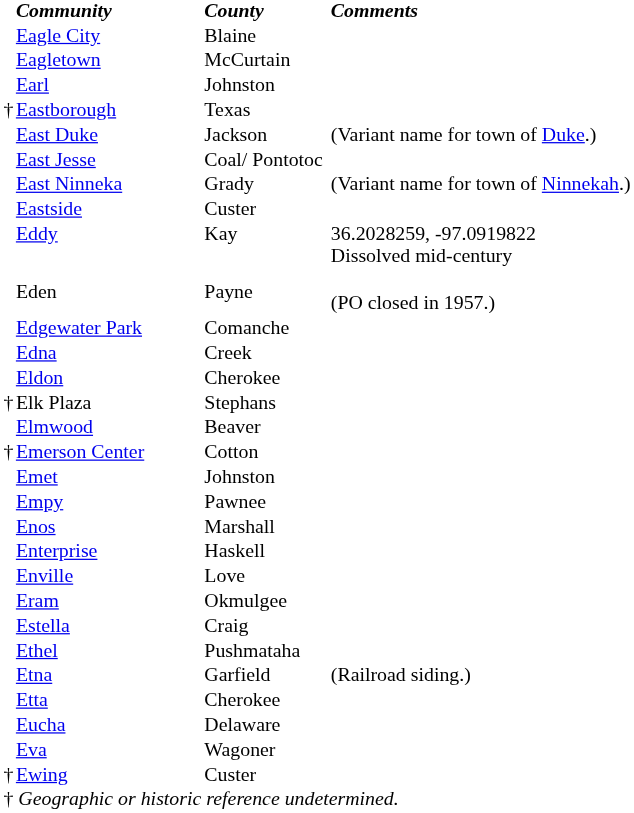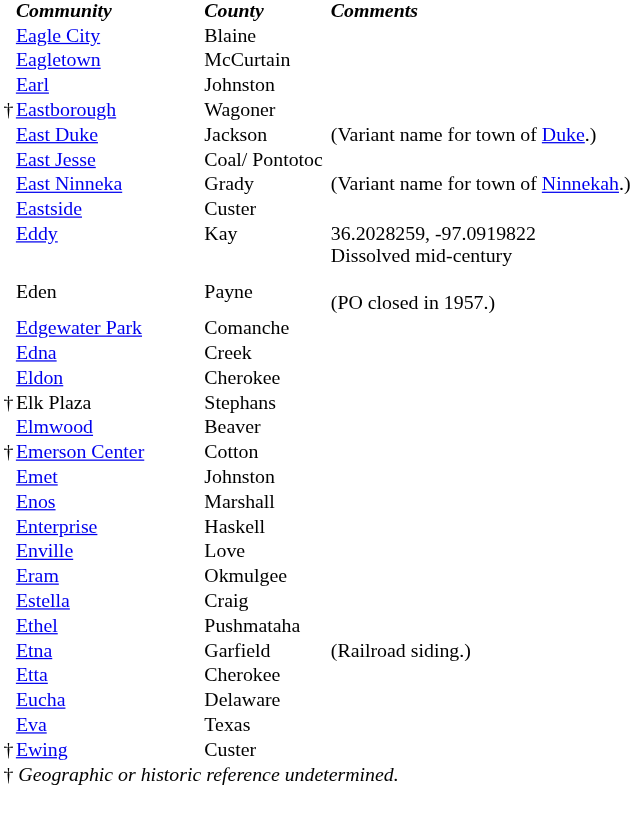Eastborough | County: Texas -> Wagoner
- row: Empy | Pawnee
Eva | County: Wagoner -> Texas
